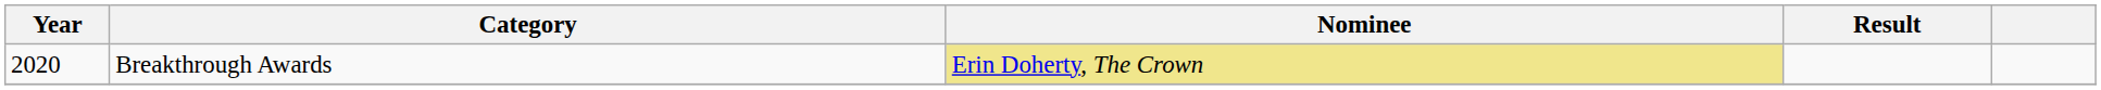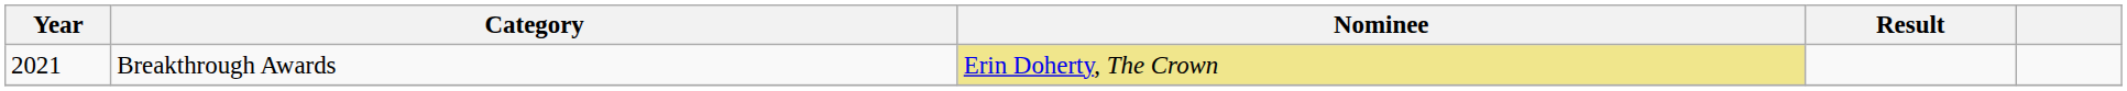Breakthrough Awards | Year: 2020 -> 2021
